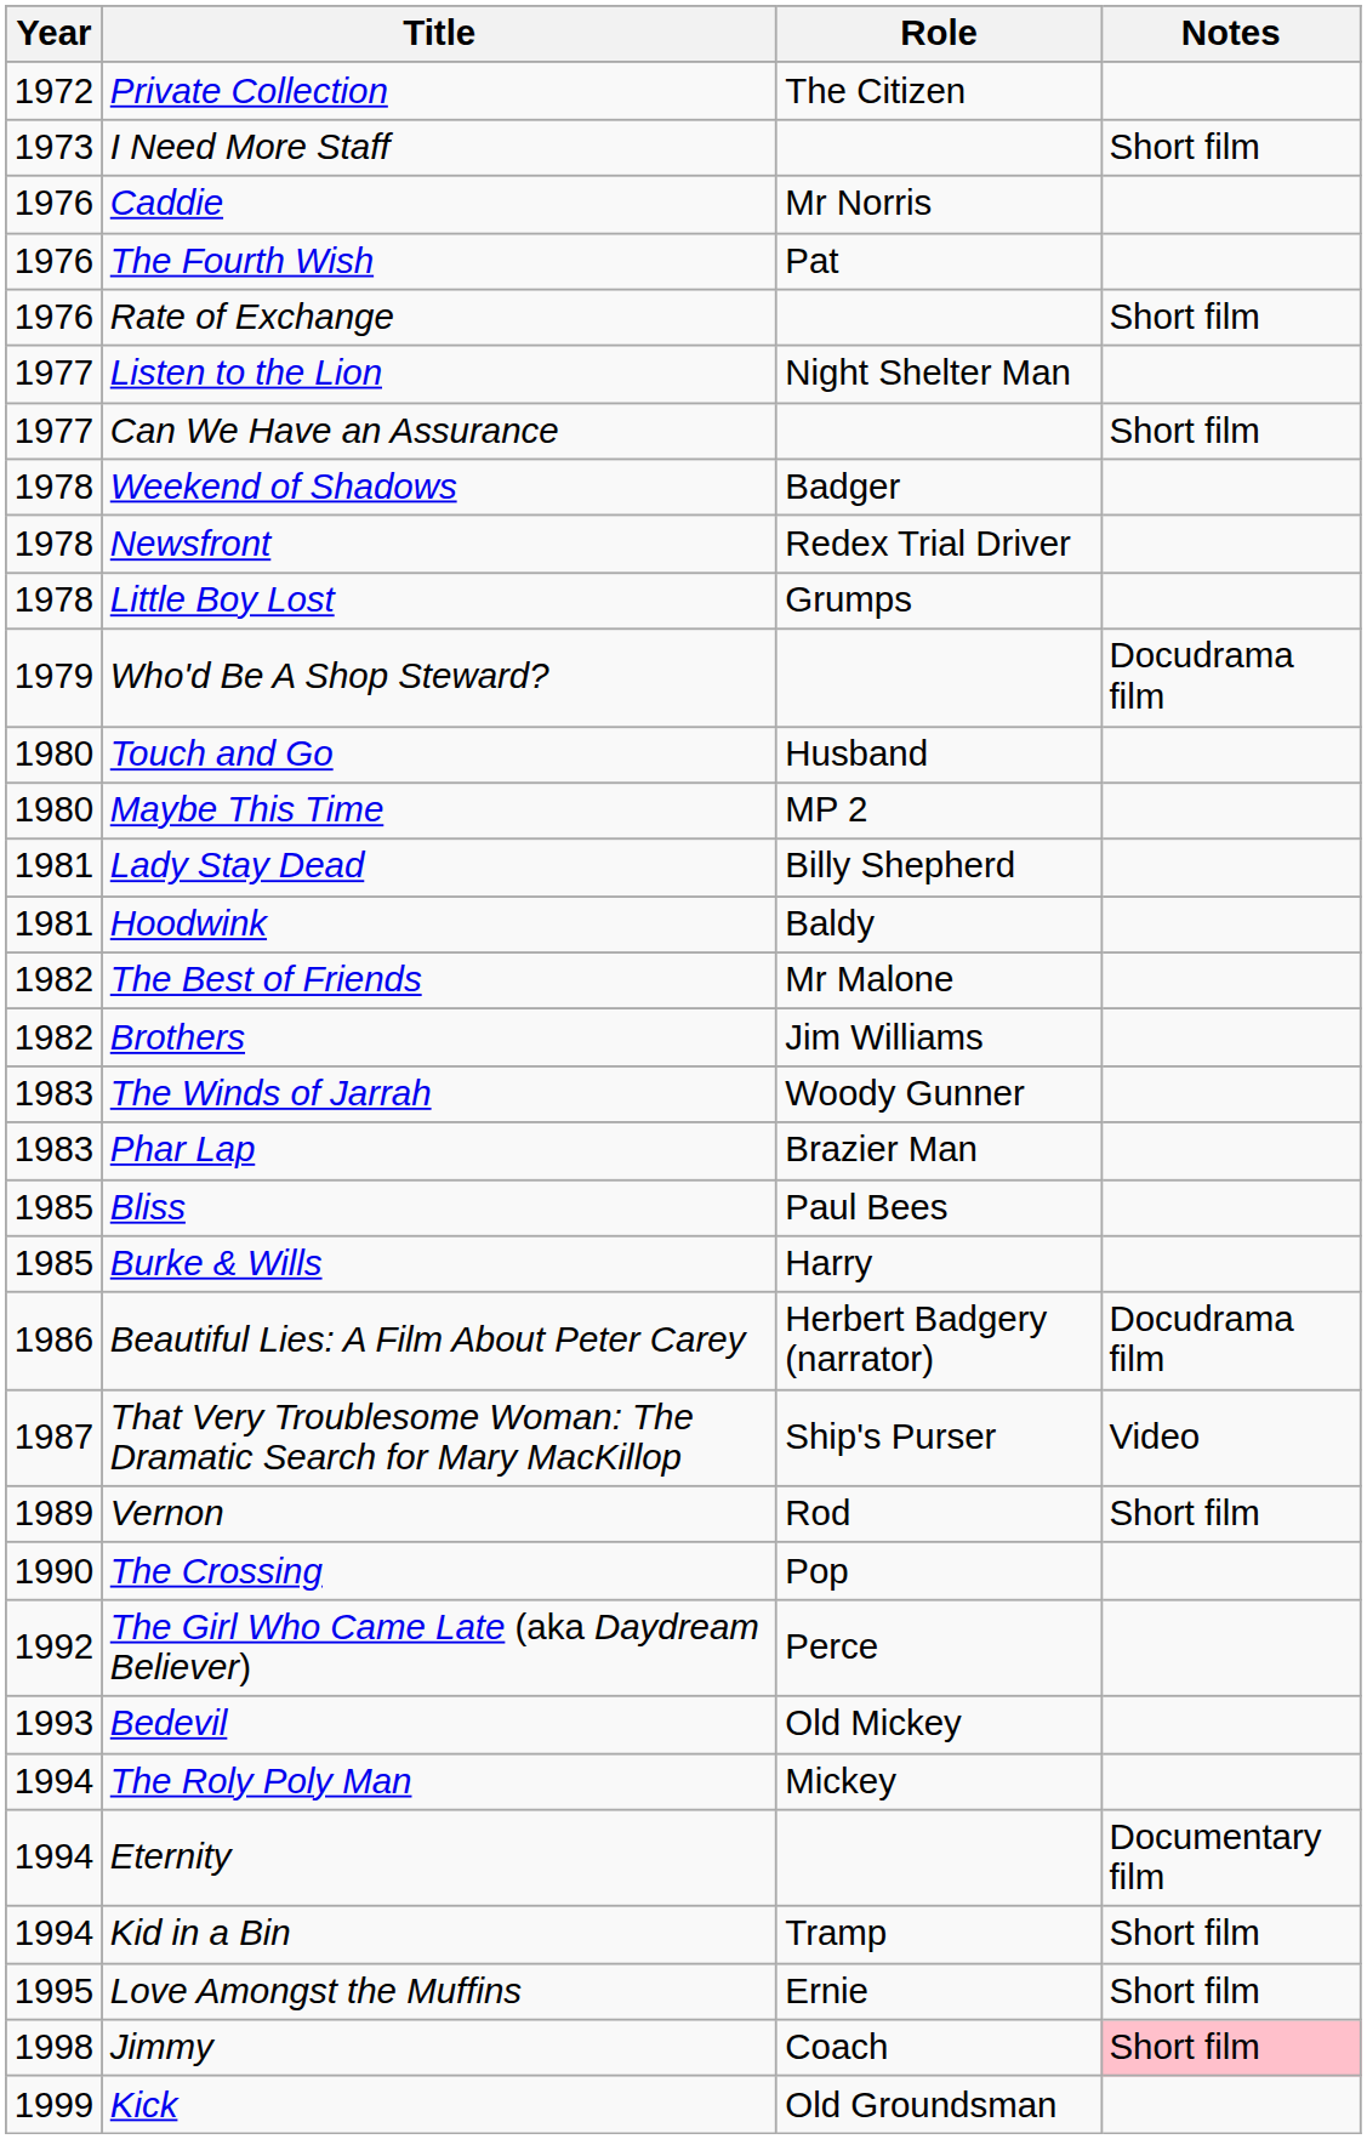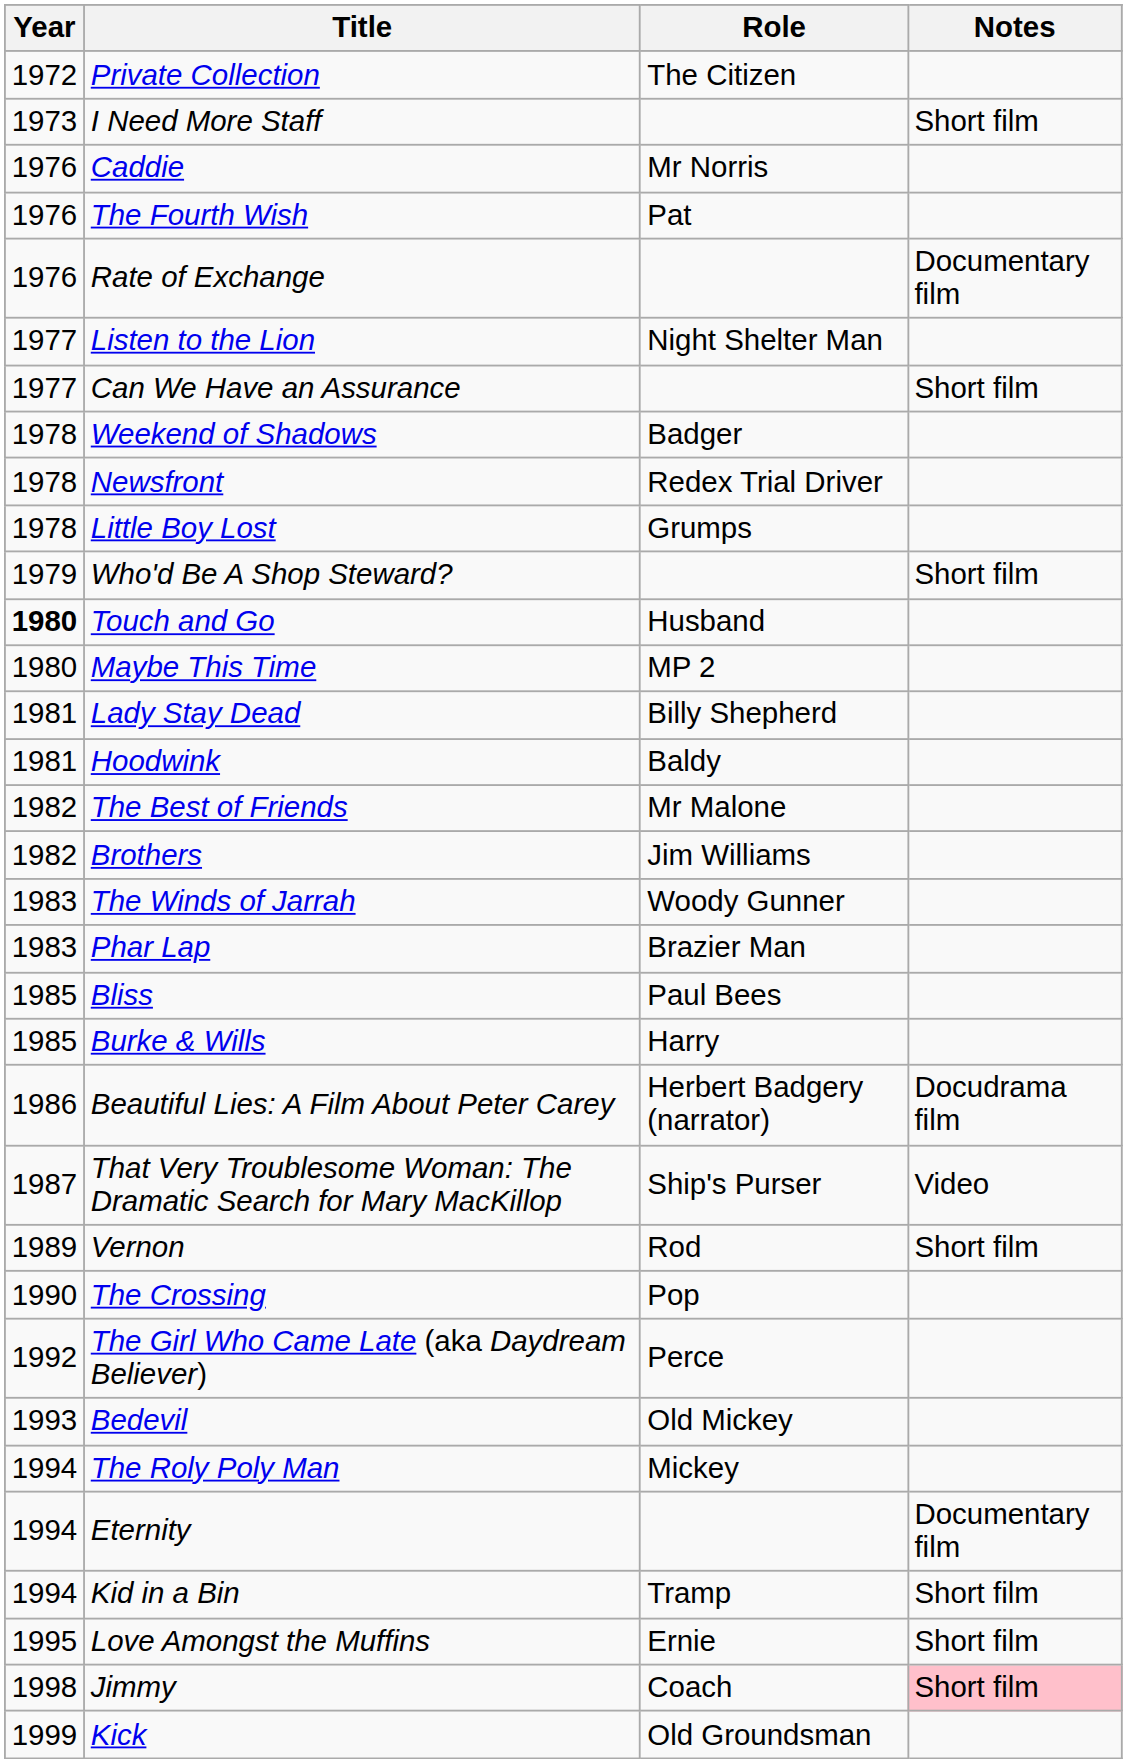Rate of Exchange | Notes: Short film -> Documentary film
Who'd Be A Shop Steward? | Notes: Docudrama film -> Short film
Touch and Go | Year: normal -> bold
